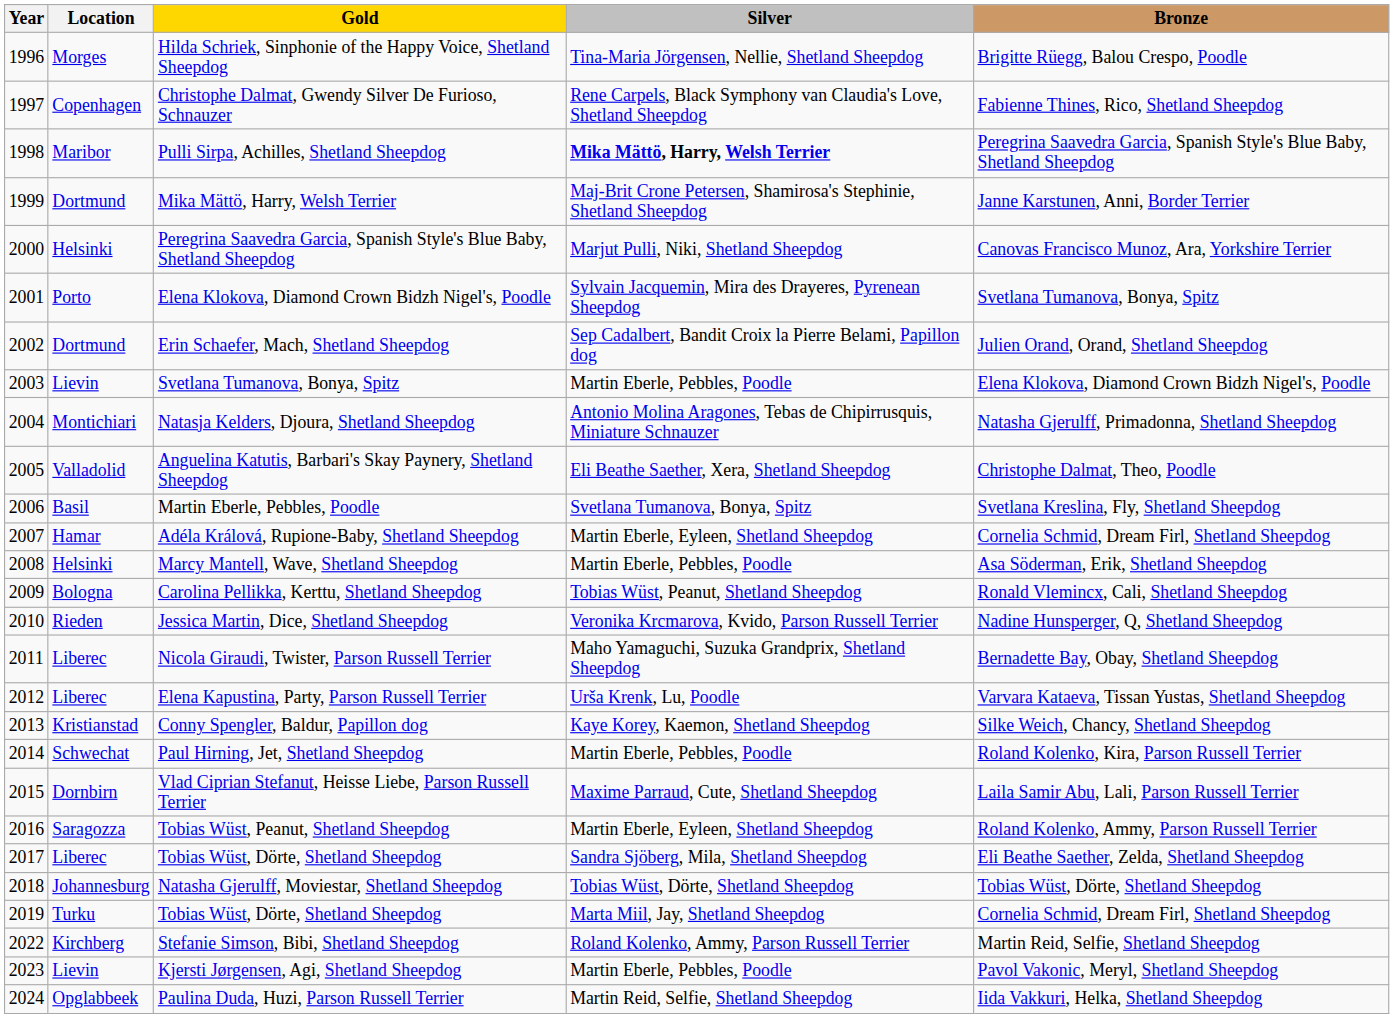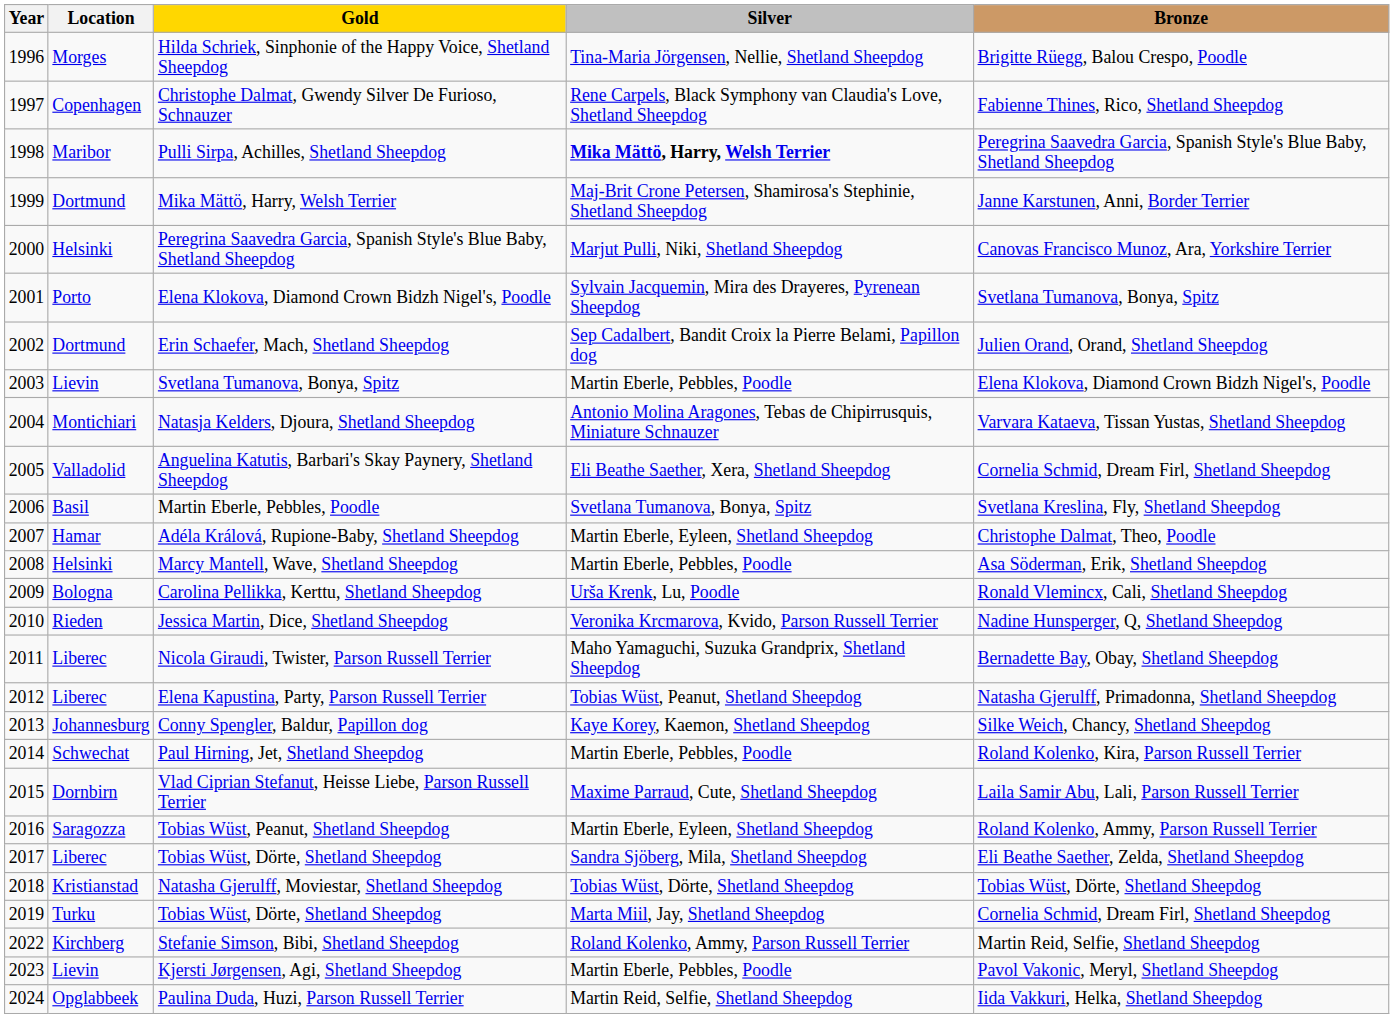Natasja Kelders, Djoura, Shetland Sheepdog | Bronze: Natasha Gjerulff, Primadonna, Shetland Sheepdog -> Varvara Kataeva, Tissan Yustas, Shetland Sheepdog
Anguelina Katutis, Barbari's Skay Paynery, Shetland Sheepdog | Bronze: Christophe Dalmat, Theo, Poodle -> Cornelia Schmid, Dream Firl, Shetland Sheepdog
Adéla Králová, Rupione-Baby, Shetland Sheepdog | Bronze: Cornelia Schmid, Dream Firl, Shetland Sheepdog -> Christophe Dalmat, Theo, Poodle
Carolina Pellikka, Kerttu, Shetland Sheepdog | Silver: Tobias Wüst, Peanut, Shetland Sheepdog -> Urša Krenk, Lu, Poodle
Elena Kapustina, Party, Parson Russell Terrier | Silver: Urša Krenk, Lu, Poodle -> Tobias Wüst, Peanut, Shetland Sheepdog
Elena Kapustina, Party, Parson Russell Terrier | Bronze: Varvara Kataeva, Tissan Yustas, Shetland Sheepdog -> Natasha Gjerulff, Primadonna, Shetland Sheepdog
Conny Spengler, Baldur, Papillon dog | Location: Kristianstad -> Johannesburg
Natasha Gjerulff, Moviestar, Shetland Sheepdog | Location: Johannesburg -> Kristianstad
